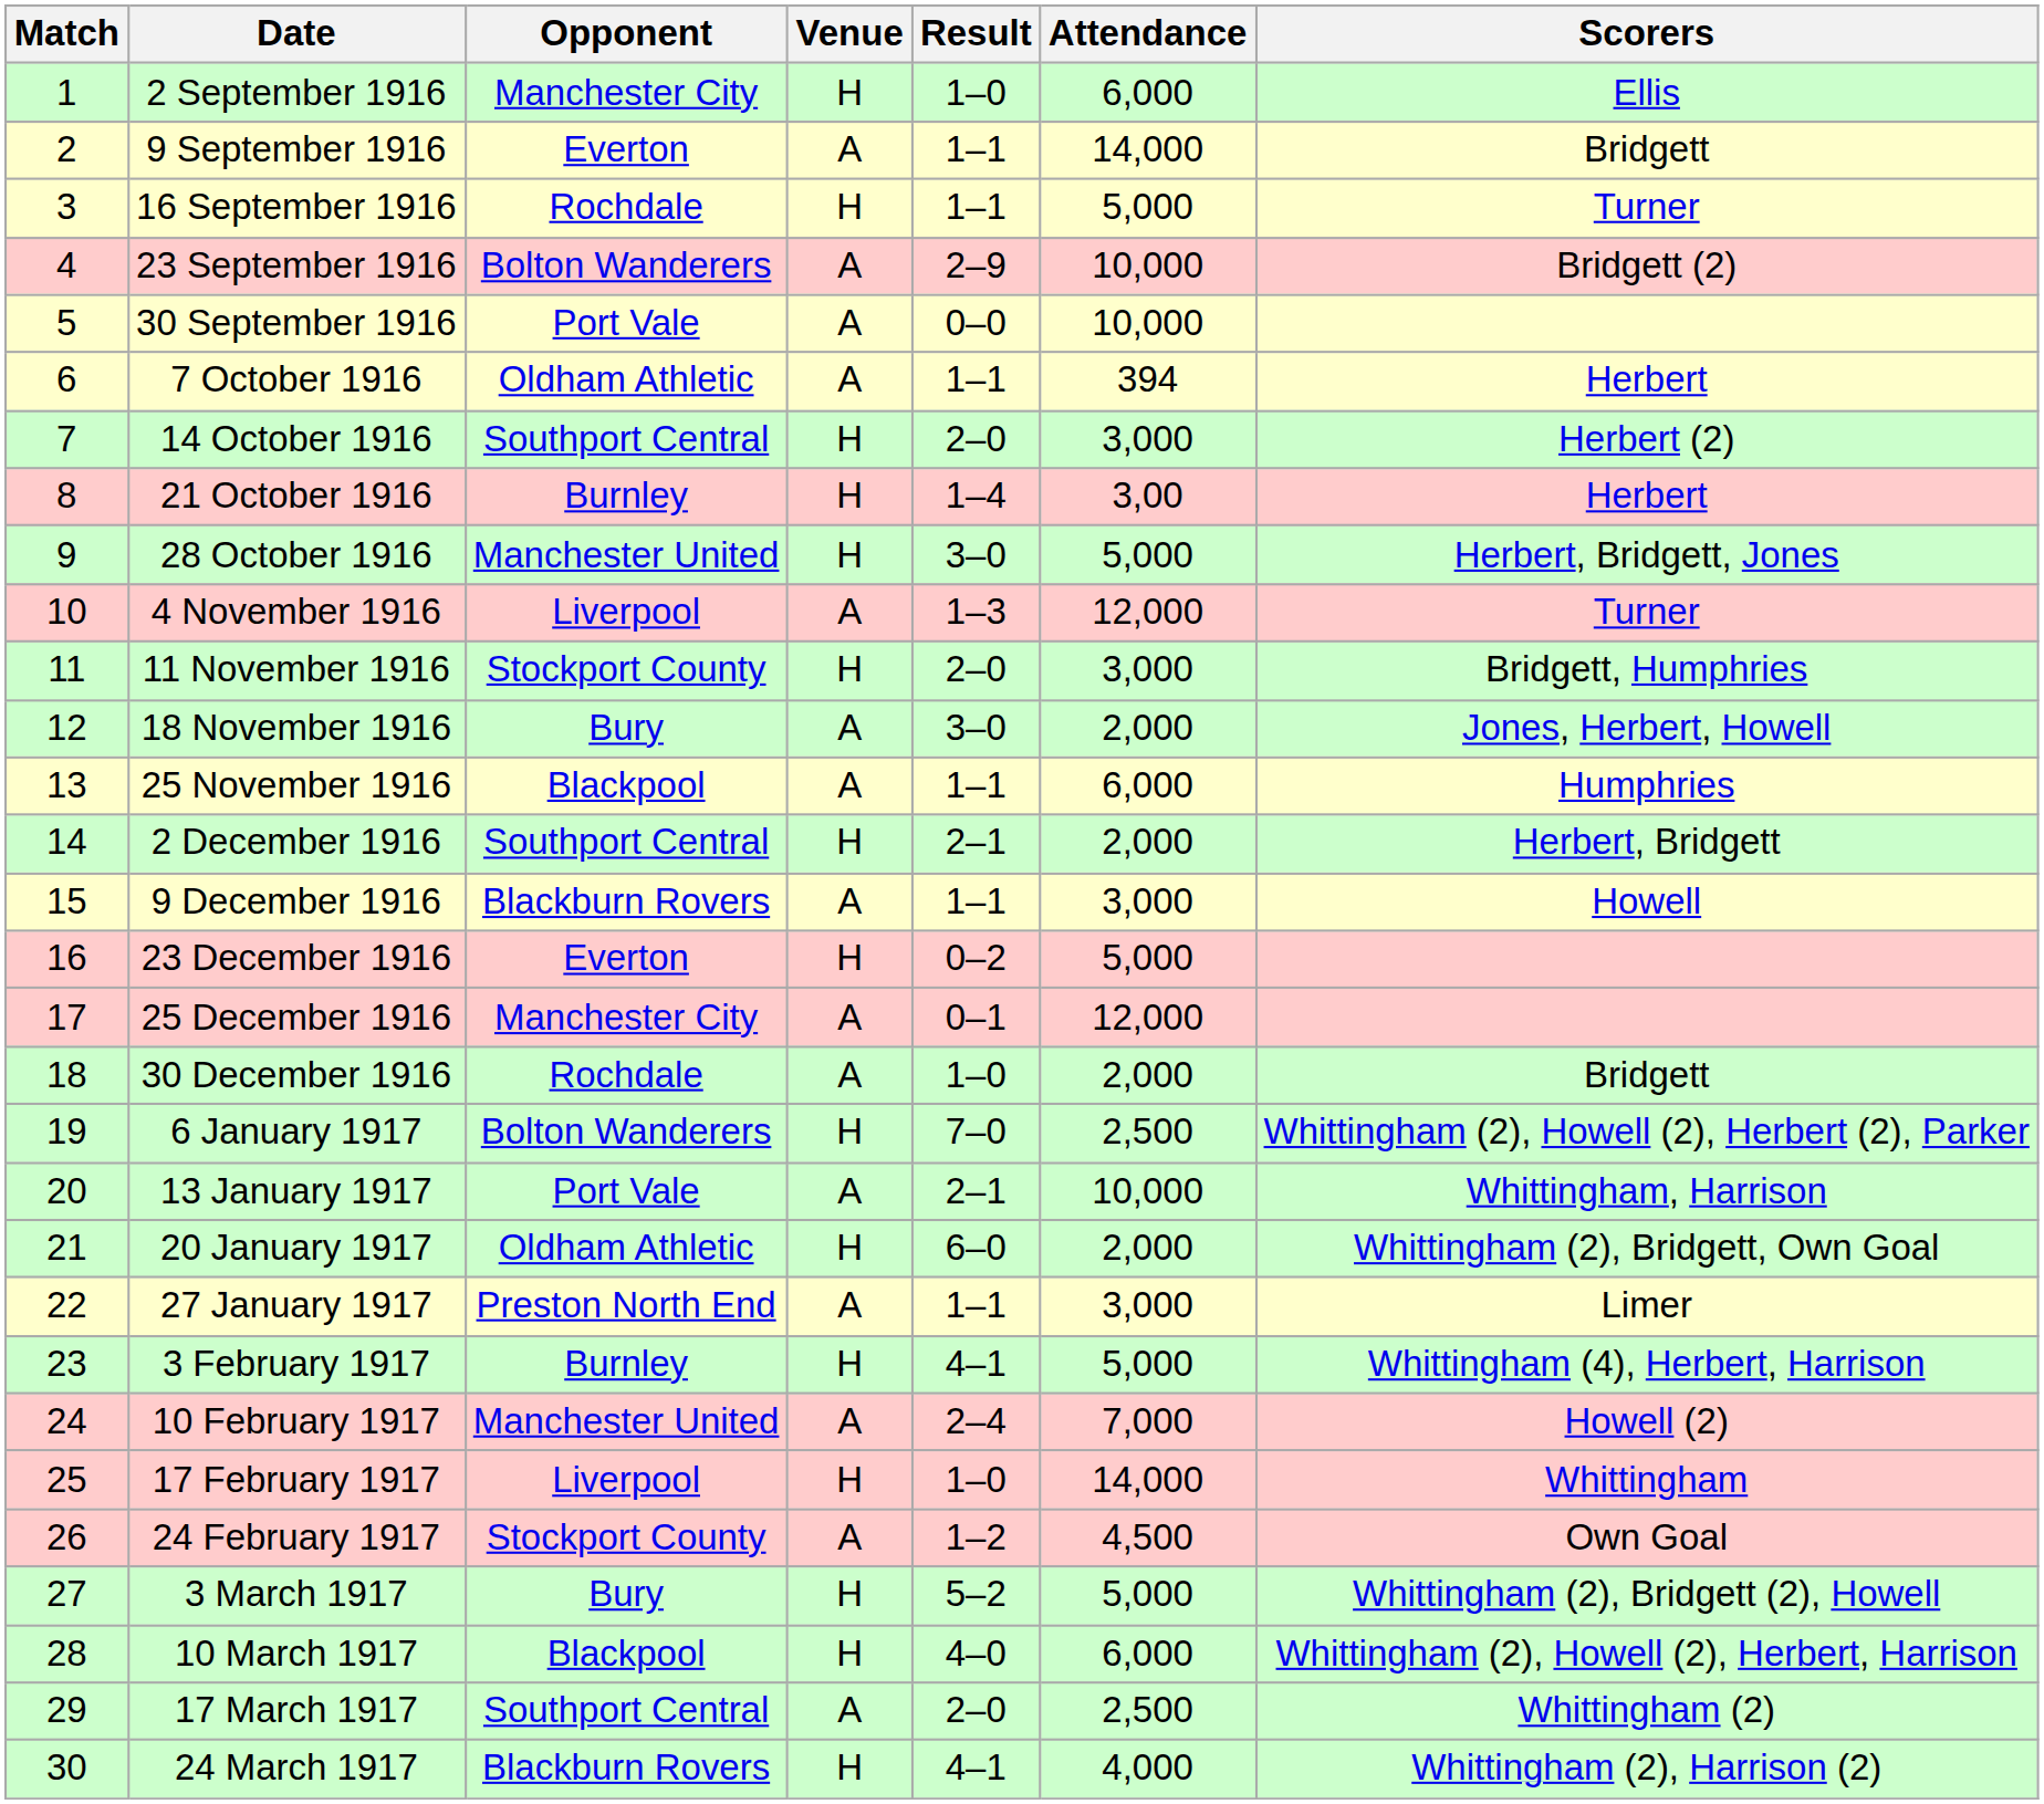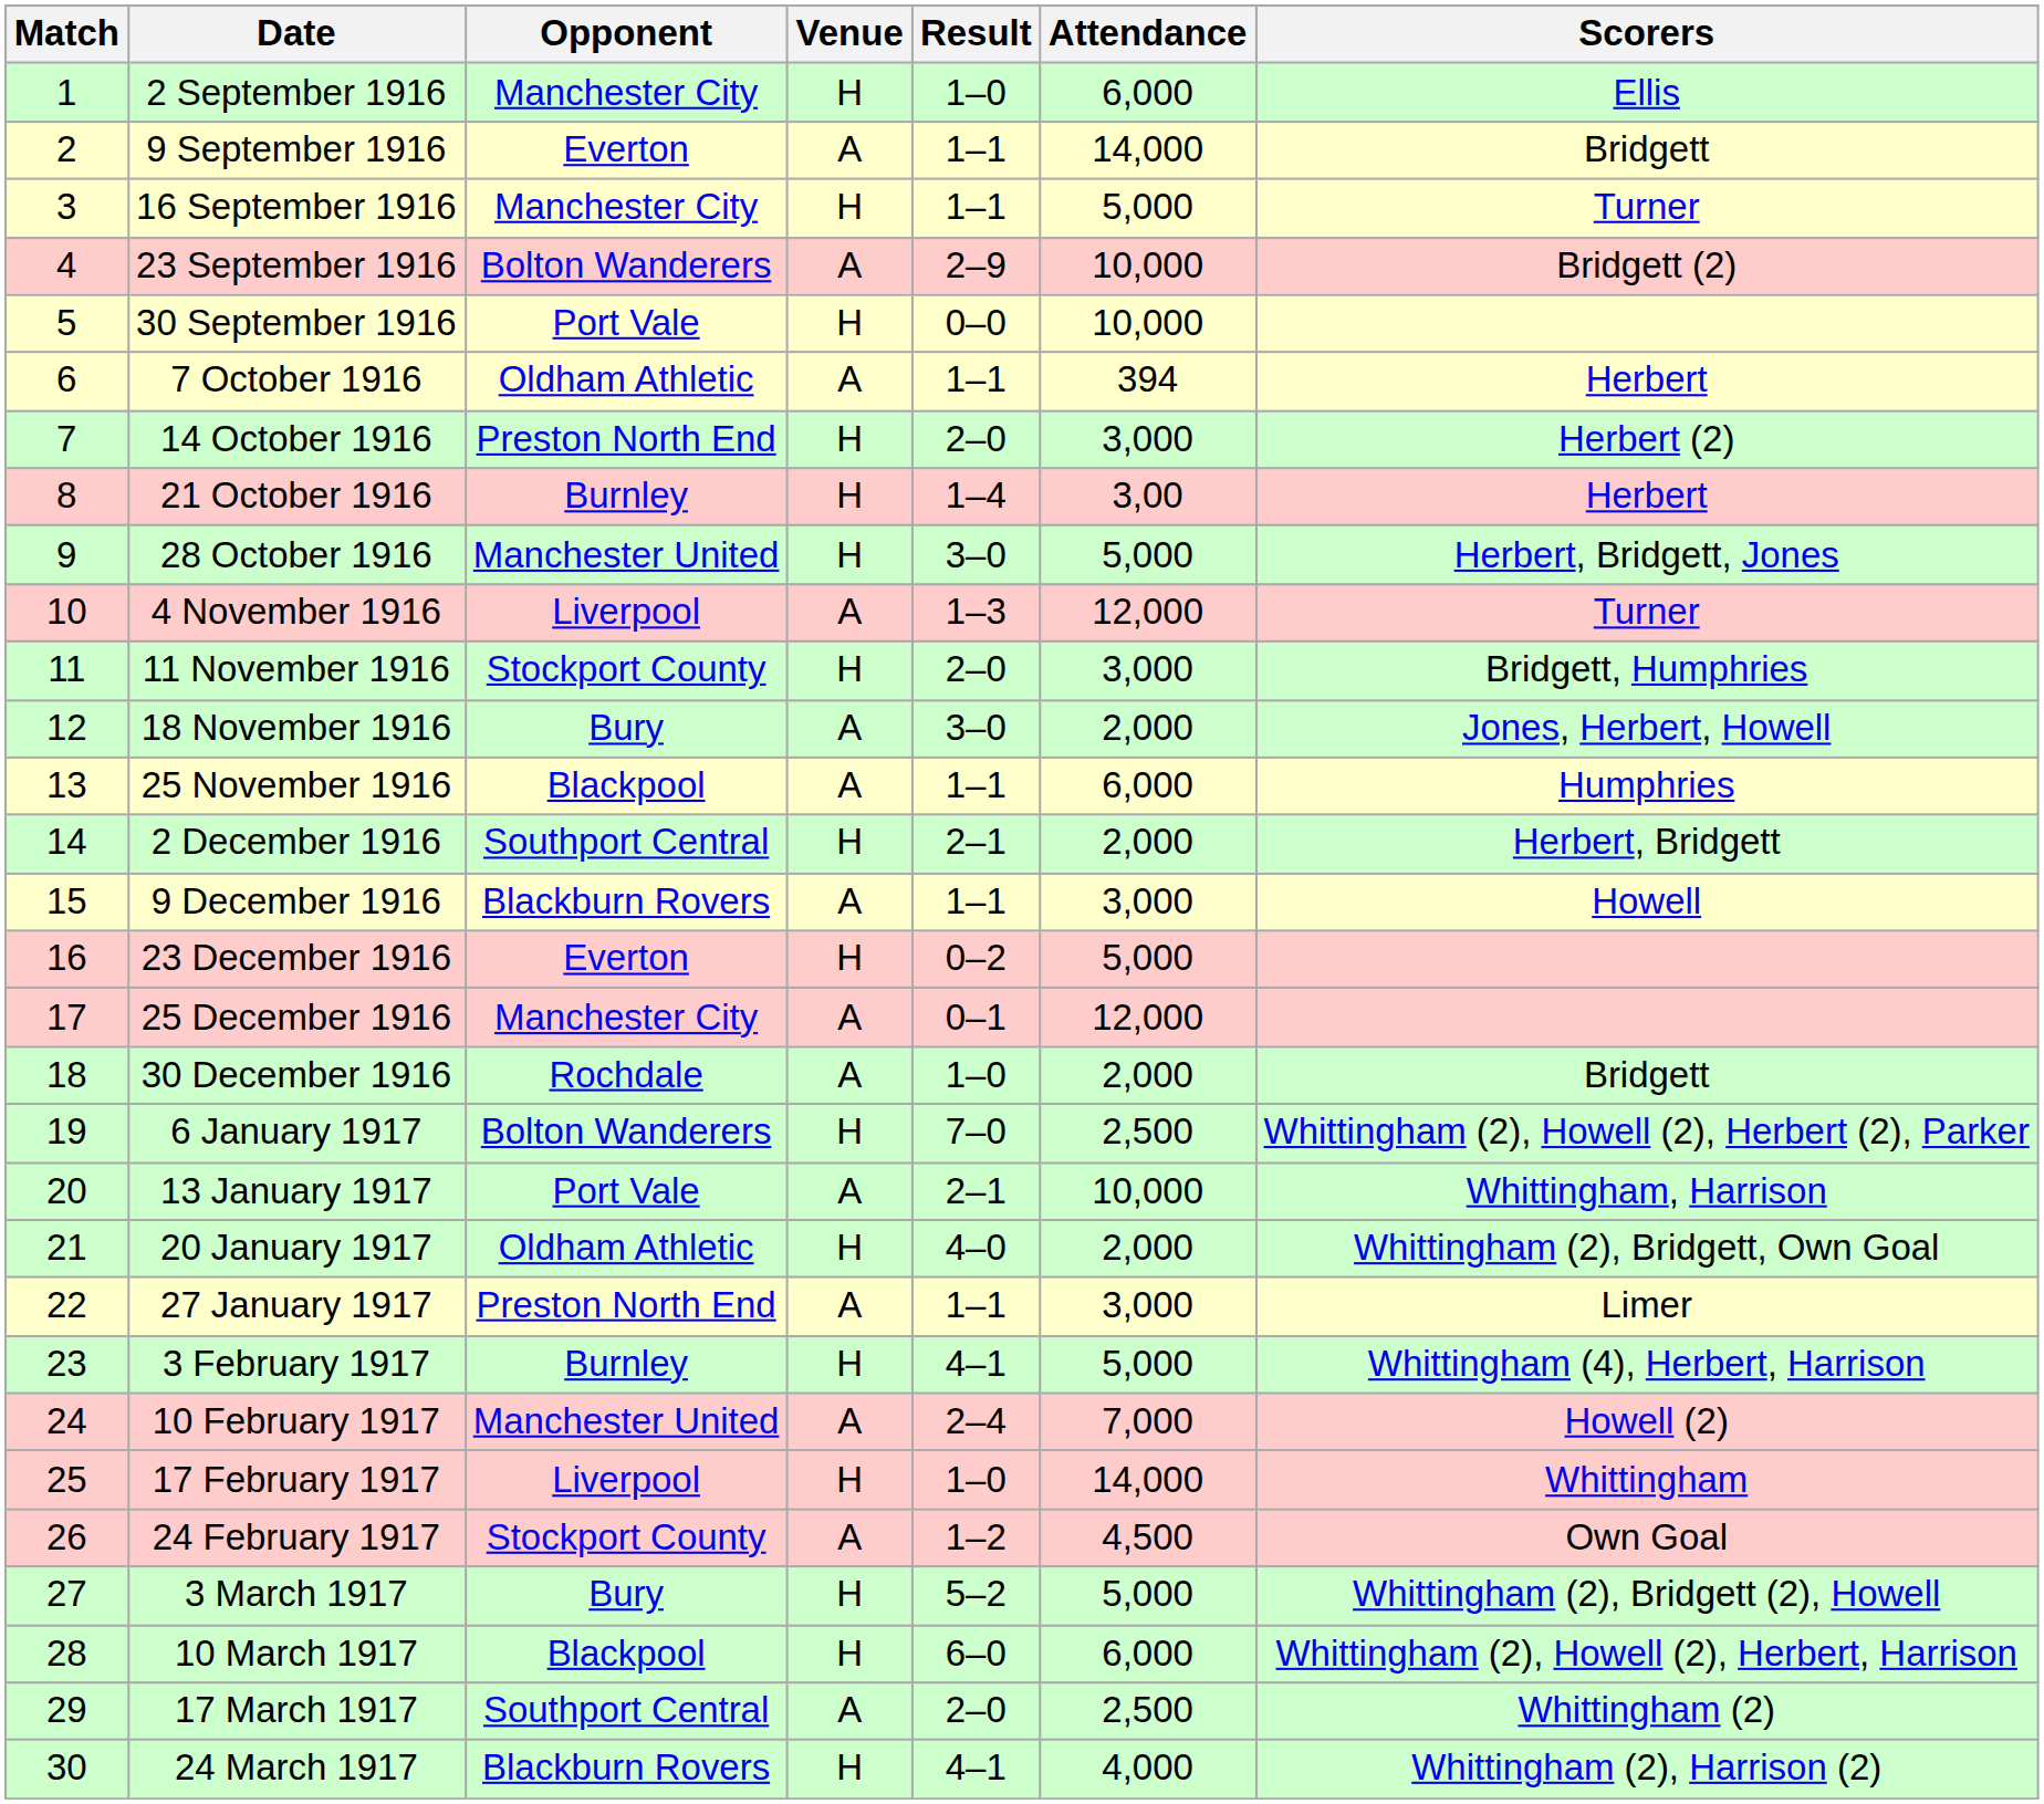16 September 1916 | Opponent: Rochdale -> Manchester City
30 September 1916 | Venue: A -> H
14 October 1916 | Opponent: Southport Central -> Preston North End
20 January 1917 | Result: 6–0 -> 4–0
10 March 1917 | Result: 4–0 -> 6–0
